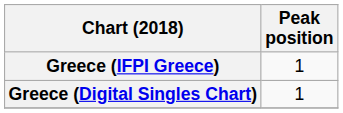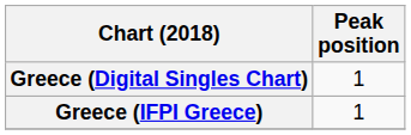rows swapped: Greece (IFPI Greece) <-> Greece (Digital Singles Chart)
